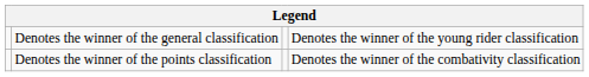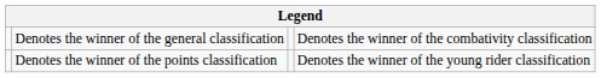Denotes the winner of the general classification | column 4: Denotes the winner of the young rider classification -> Denotes the winner of the combativity classification
Denotes the winner of the points classification | column 4: Denotes the winner of the combativity classification -> Denotes the winner of the young rider classification
